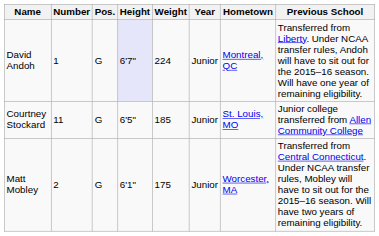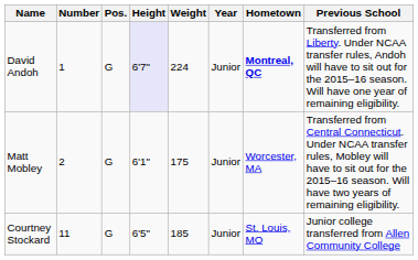David Andoh | Hometown: normal -> bold
rows swapped: Matt Mobley <-> Courtney Stockard
